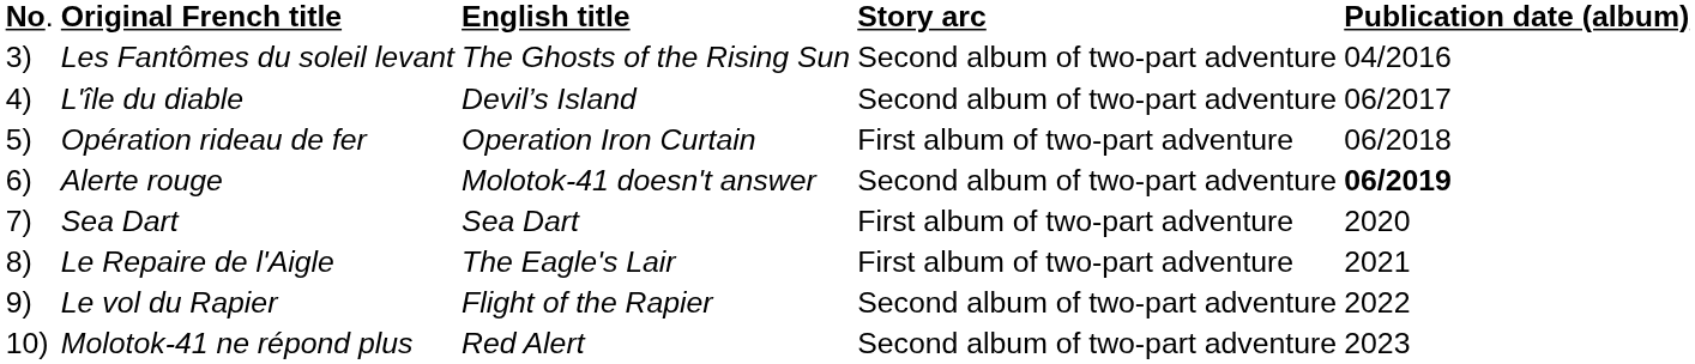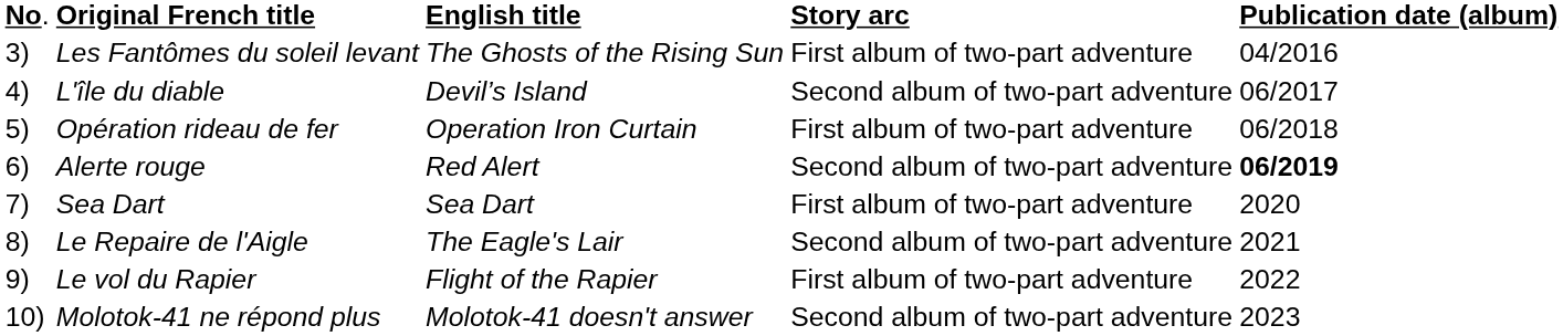Les Fantômes du soleil levant | column 4: Second album of two-part adventure -> First album of two-part adventure
Alerte rouge | column 3: Molotok-41 doesn't answer -> Red Alert
Le Repaire de l'Aigle | column 4: First album of two-part adventure -> Second album of two-part adventure
Le vol du Rapier | column 4: Second album of two-part adventure -> First album of two-part adventure
Molotok-41 ne répond plus | column 3: Red Alert -> Molotok-41 doesn't answer
